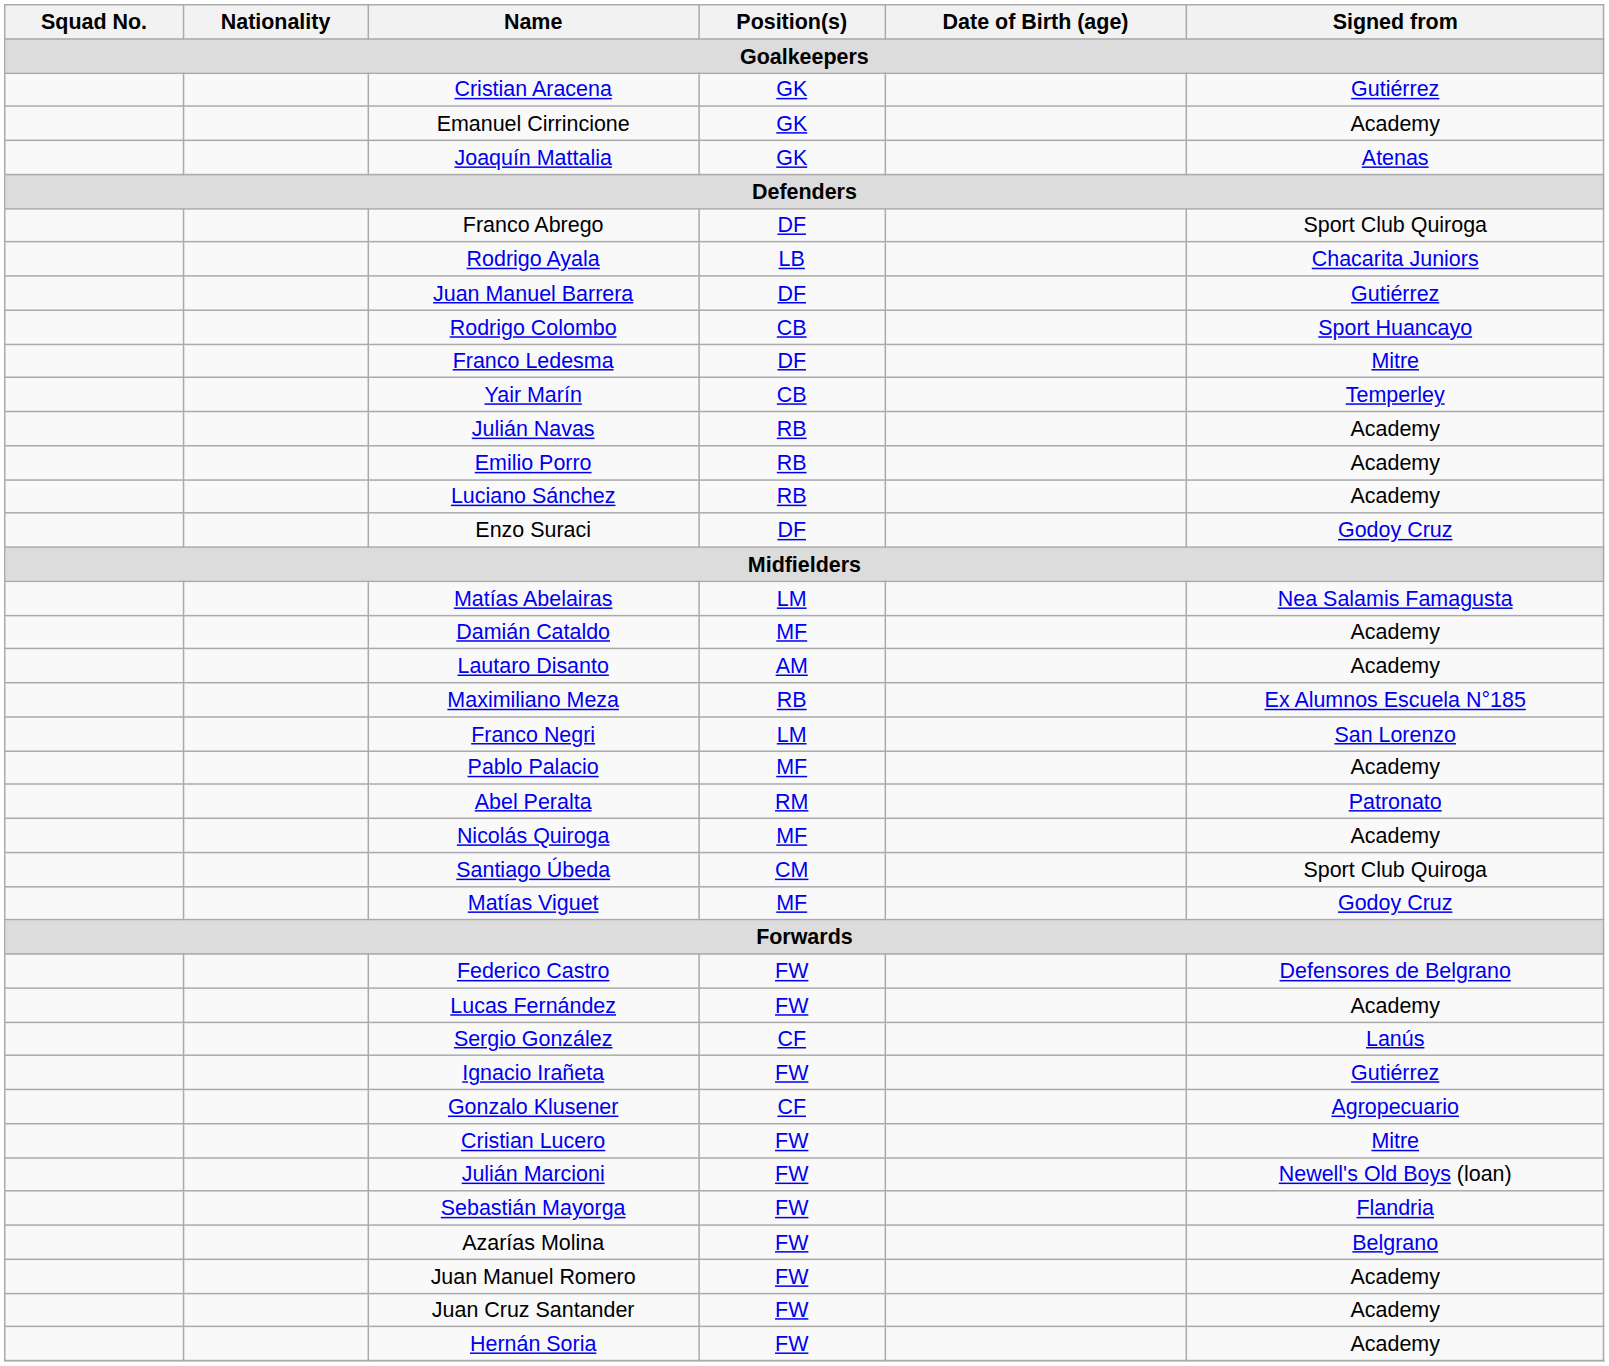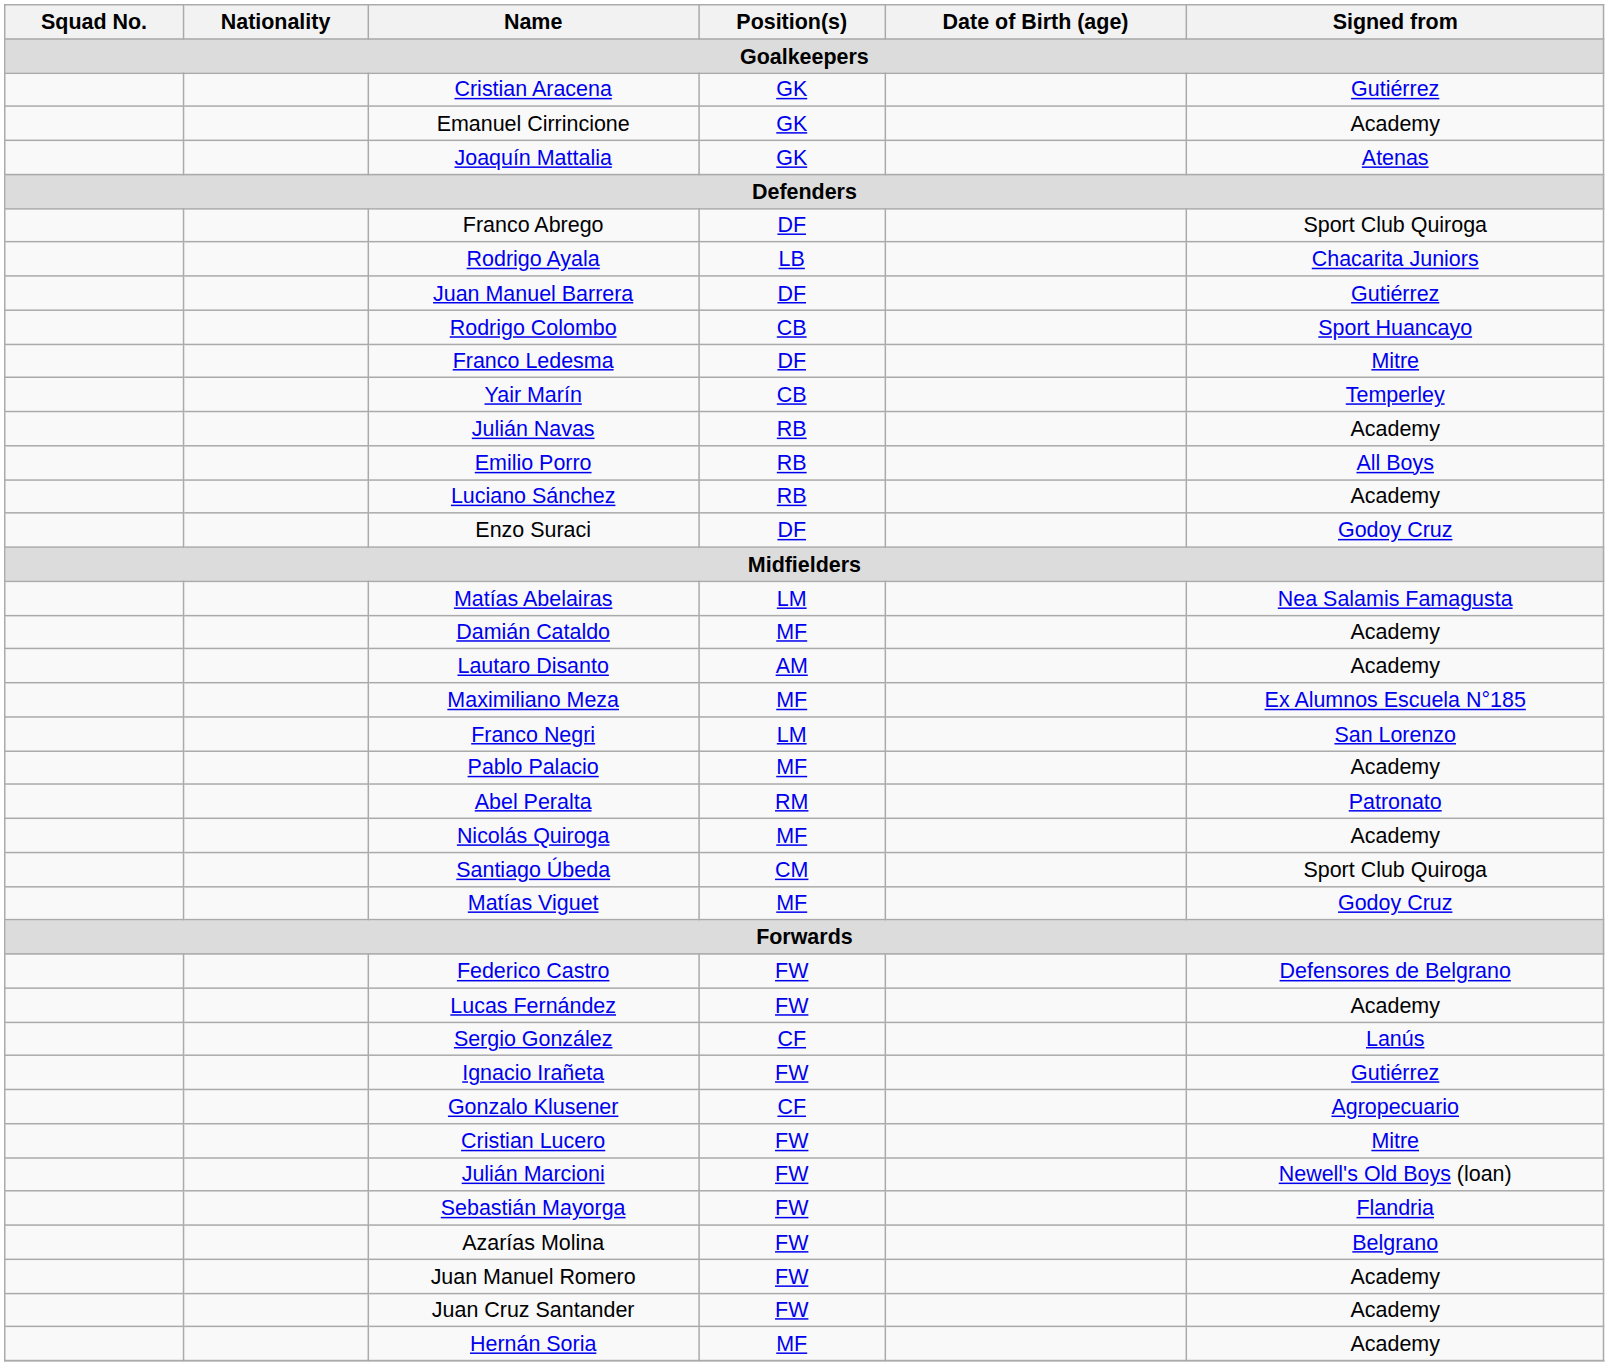Emilio Porro | Signed from / Goalkeepers: Academy -> All Boys
Maximiliano Meza | Position(s) / Goalkeepers: RB -> MF
Hernán Soria | Position(s) / Goalkeepers: FW -> MF
